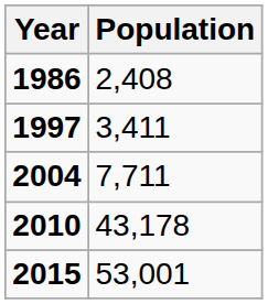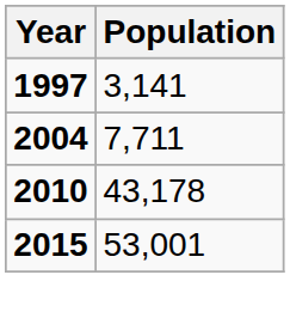- row: 1986 | 2,408
1997 | Population: 3,411 -> 3,141
